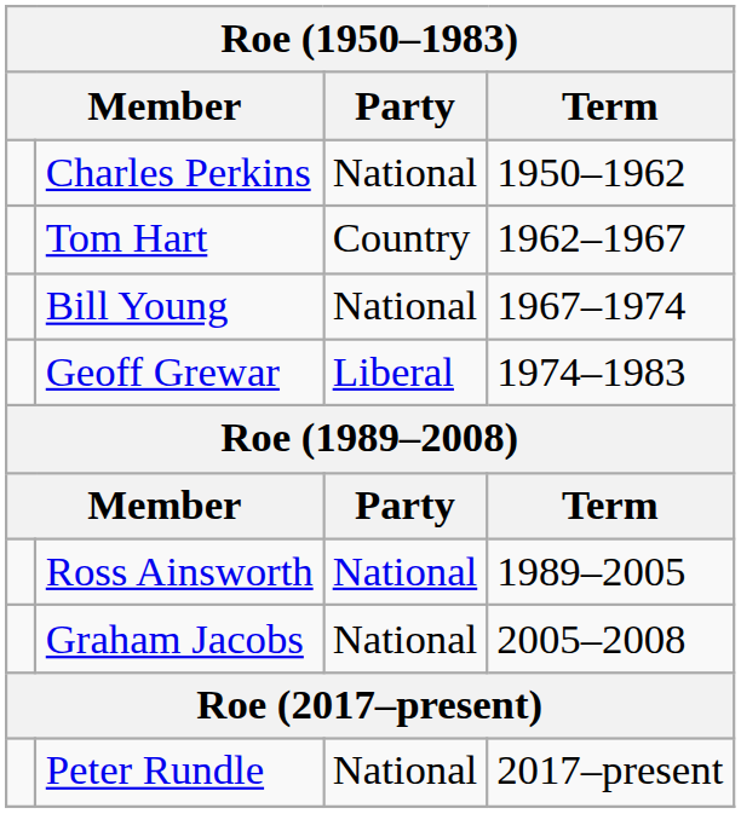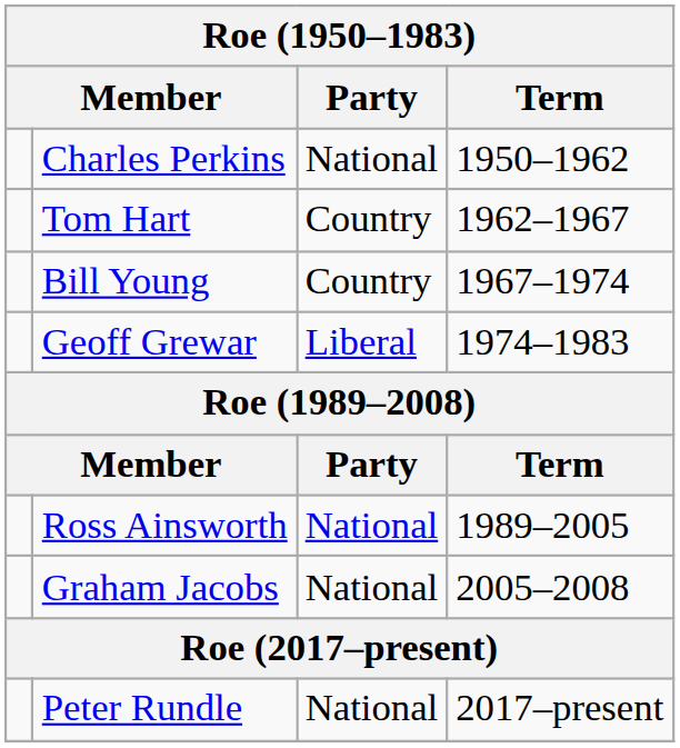Bill Young | Party: National -> Country
